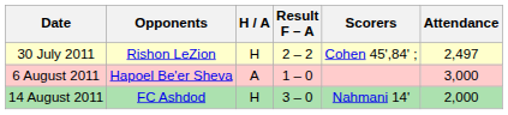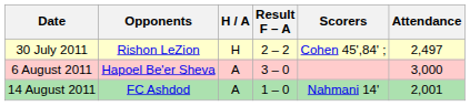6 August 2011 | Result F – A: 1 – 0 -> 3 – 0
14 August 2011 | H / A: H -> A
14 August 2011 | Result F – A: 3 – 0 -> 1 – 0
14 August 2011 | Attendance: 2,000 -> 2,001
